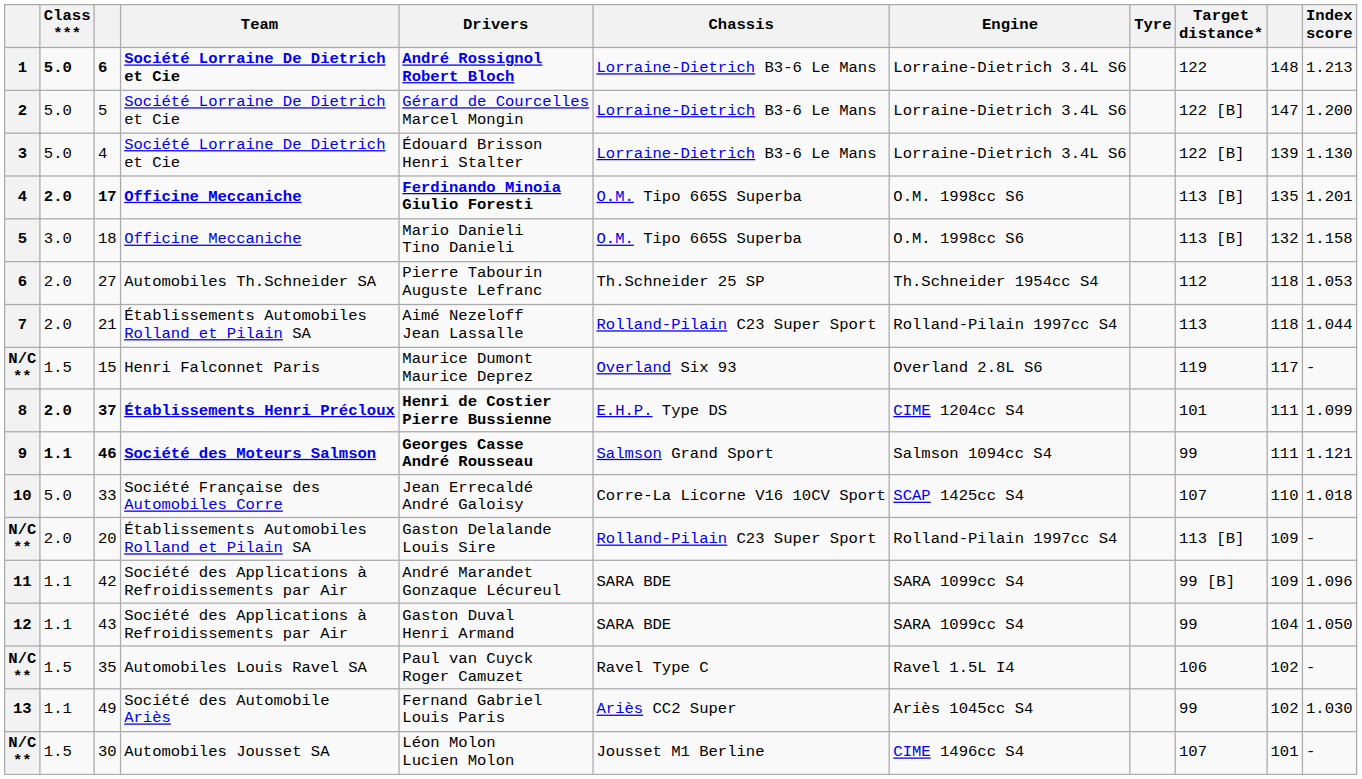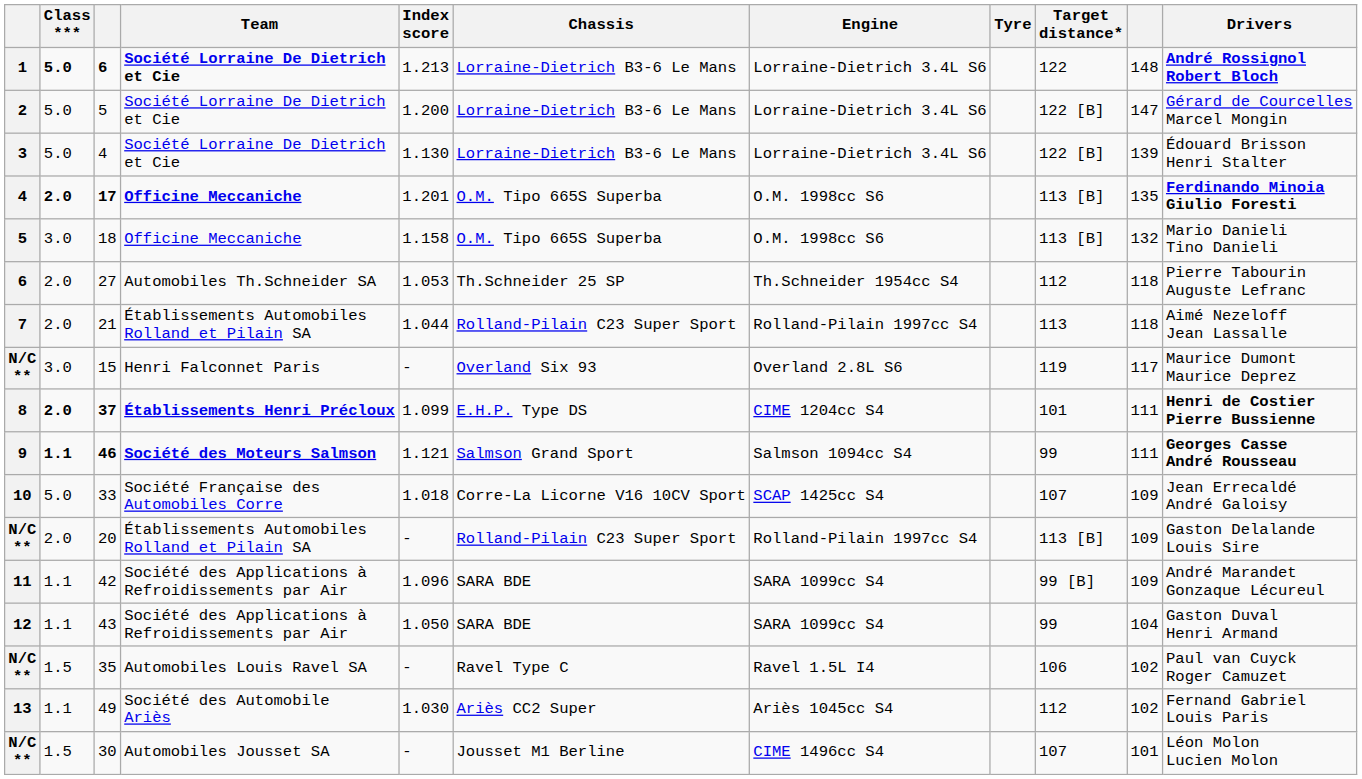columns swapped: Drivers <-> Index score
15 | Class ***: 1.5 -> 3.0
33 | column 10: 110 -> 109
49 | Target distance*: 99 -> 112
